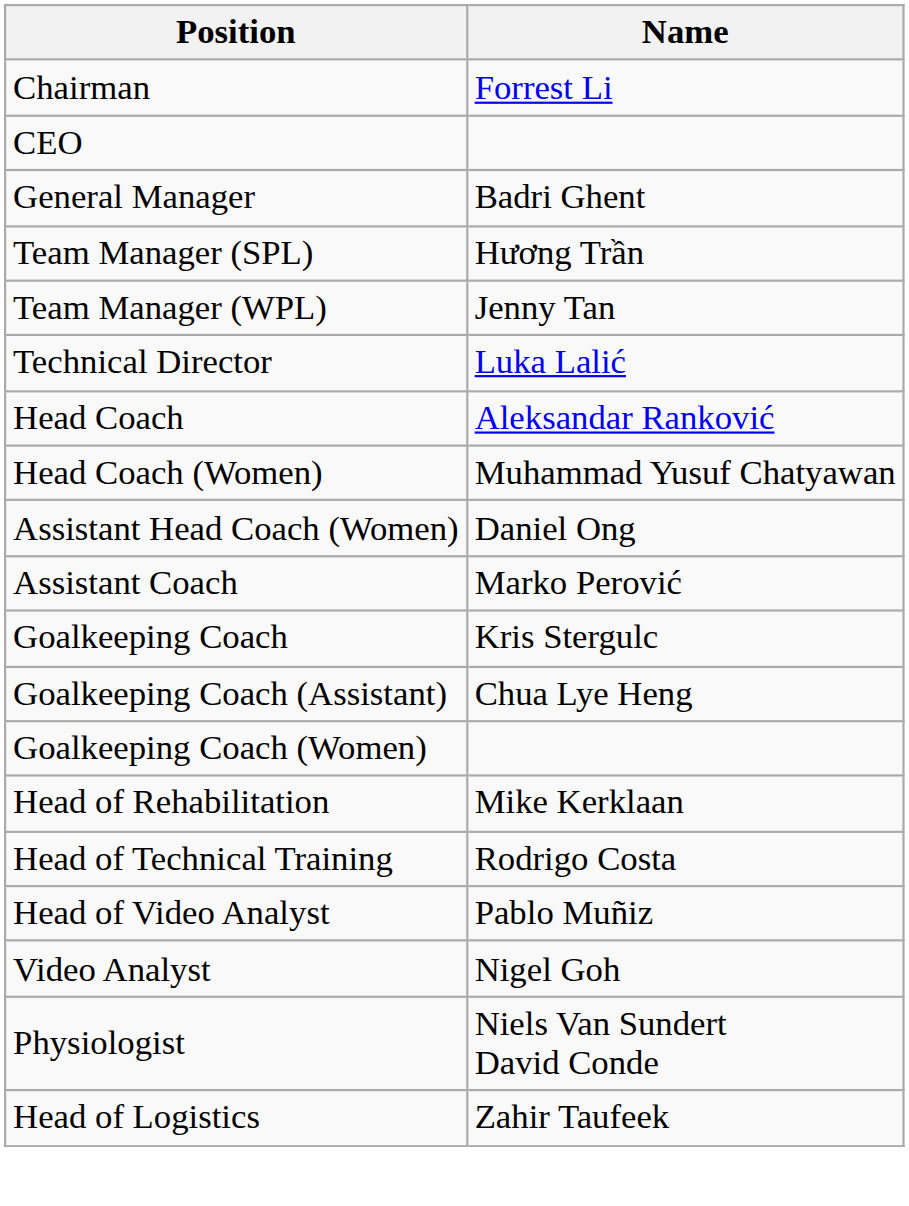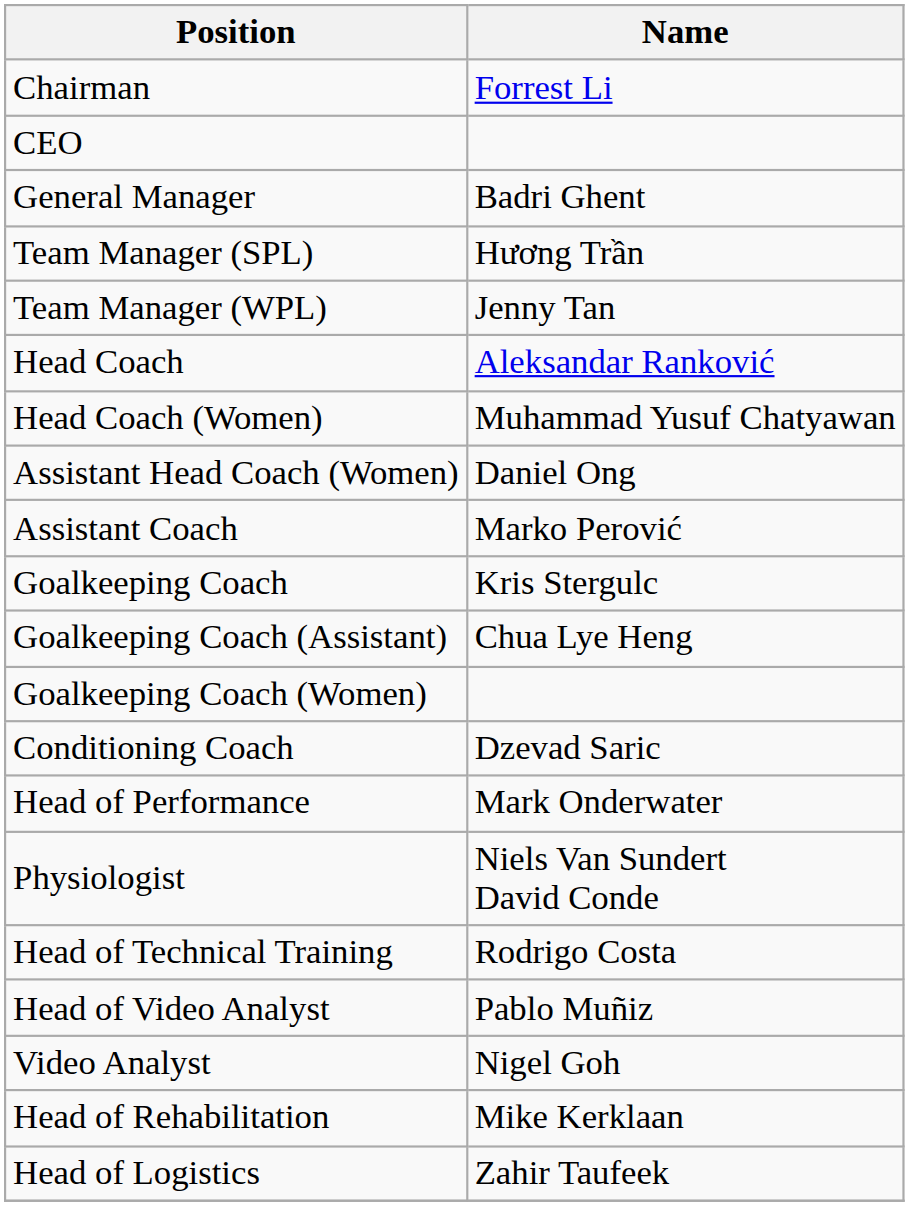- row: Technical Director | Luka Lalić
+ row: Conditioning Coach | Dzevad Saric
+ row: Head of Performance | Mark Onderwater
rows swapped: Head of Rehabilitation <-> Physiologist
